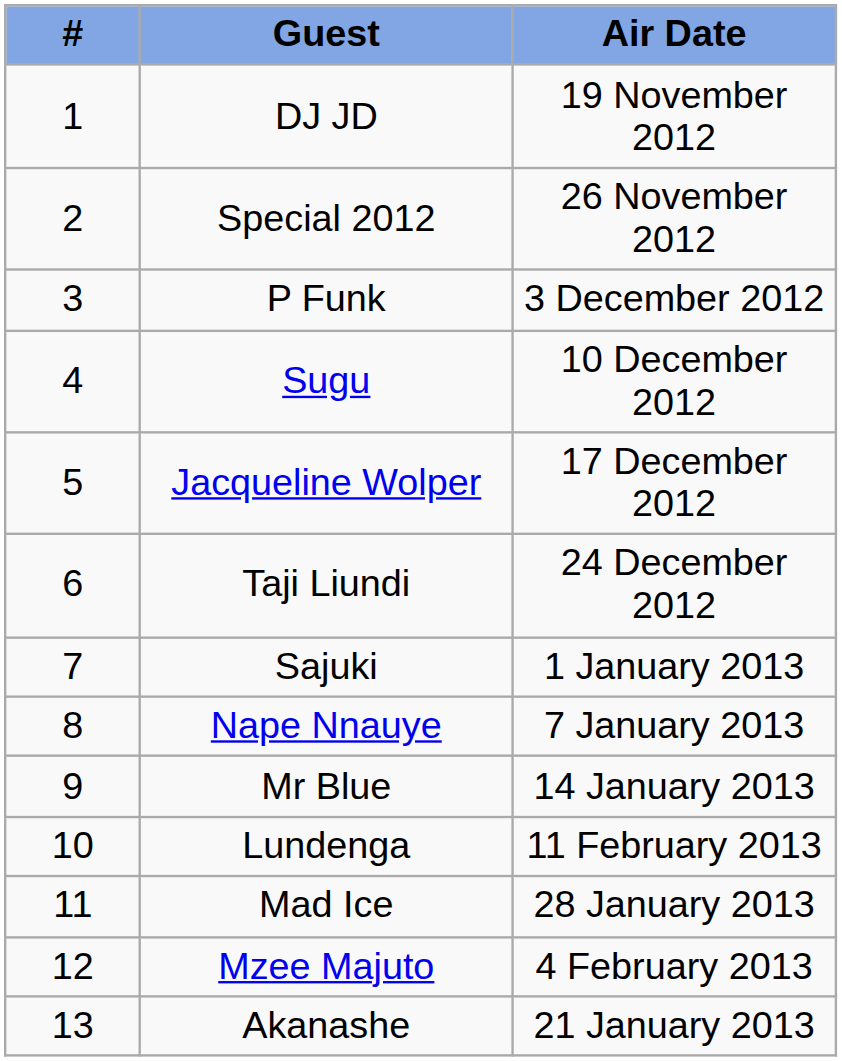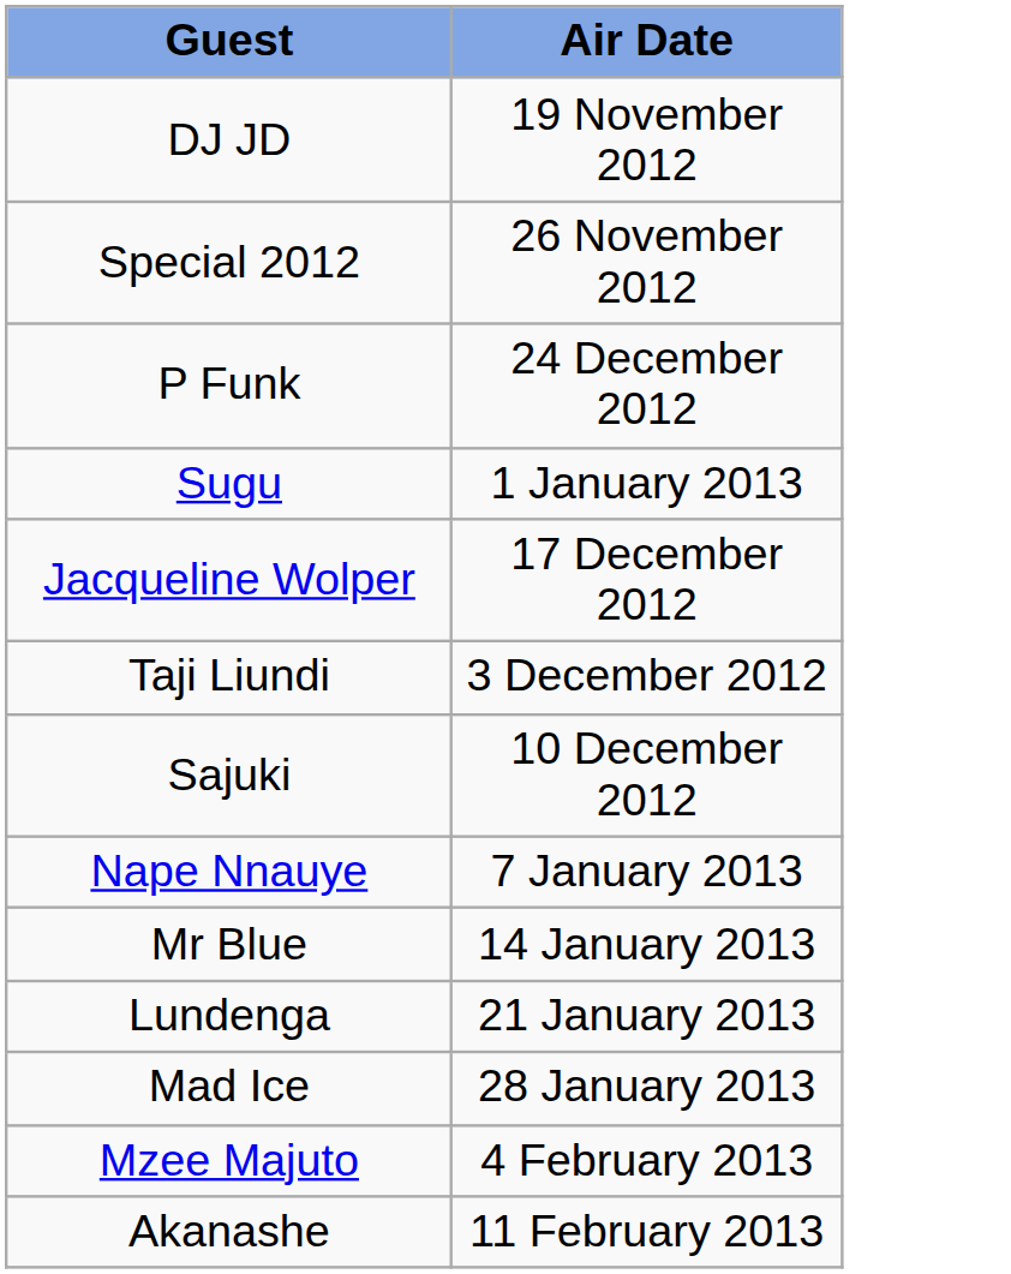- column: # | 1 | 2 | 3 | 4 | 5 | 6 | 7 | 8 | 9 | 10 | 11 | 12 | 13
P Funk | Air Date: 3 December 2012 -> 24 December 2012
Sugu | Air Date: 10 December 2012 -> 1 January 2013
Taji Liundi | Air Date: 24 December 2012 -> 3 December 2012
Sajuki | Air Date: 1 January 2013 -> 10 December 2012
Lundenga | Air Date: 11 February 2013 -> 21 January 2013
Akanashe | Air Date: 21 January 2013 -> 11 February 2013
